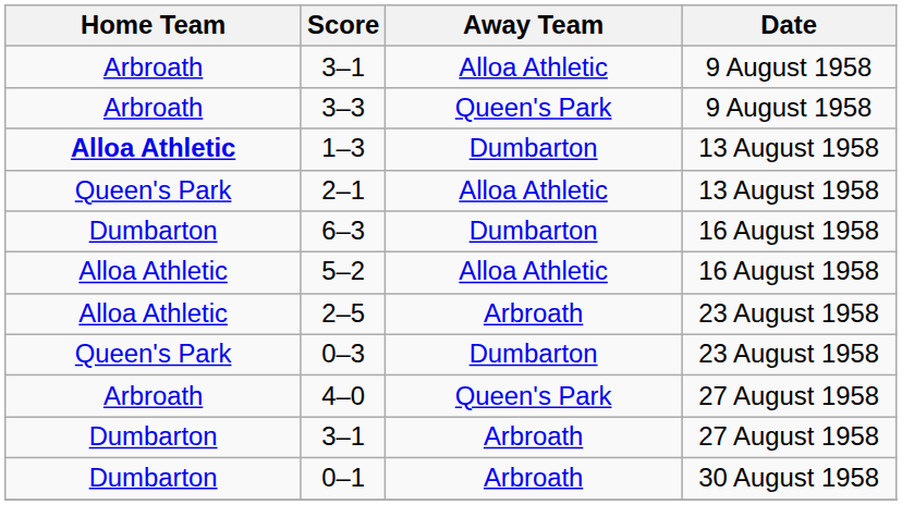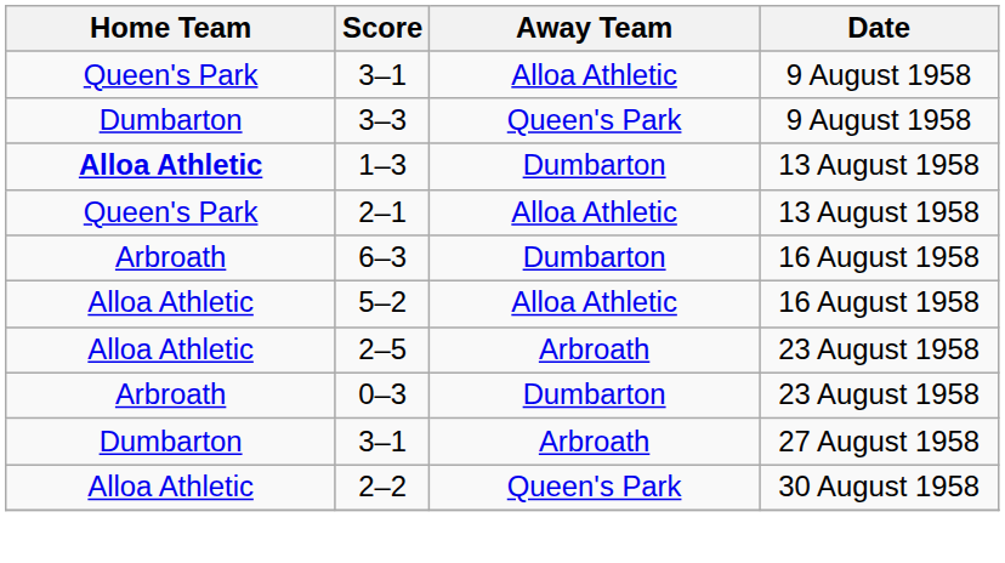3–1 / 9 August 1958 | Home Team: Arbroath -> Queen's Park
3–3 | Home Team: Arbroath -> Dumbarton
6–3 | Home Team: Dumbarton -> Arbroath
0–3 | Home Team: Queen's Park -> Arbroath
- row: Arbroath | 4–0 | Queen's Park | 27 August 1958
+ row: Alloa Athletic | 2–2 | Queen's Park | 30 August 1958
- row: Dumbarton | 0–1 | Arbroath | 30 August 1958
